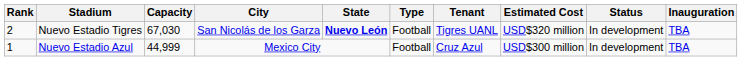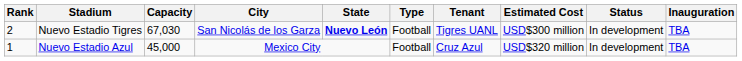Nuevo Estadio Tigres | Estimated Cost: USD$320 million -> USD$300 million
Nuevo Estadio Azul | Capacity: 44,999 -> 45,000
Nuevo Estadio Azul | Estimated Cost: USD$300 million -> USD$320 million
